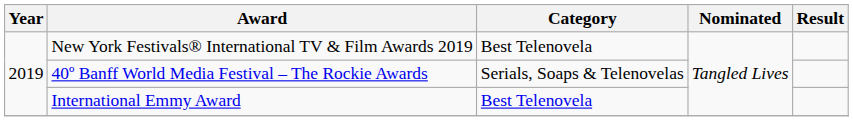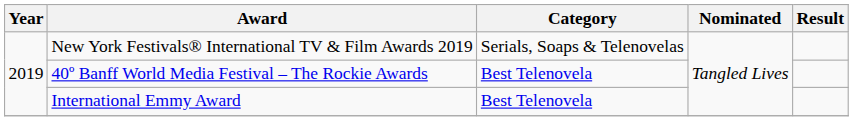New York Festivals® International TV & Film Awards 2019 | Category: Best Telenovela -> Serials, Soaps & Telenovelas
40º Banff World Media Festival – The Rockie Awards | Category: Serials, Soaps & Telenovelas -> Best Telenovela
